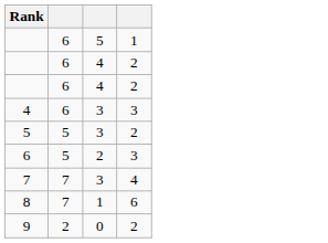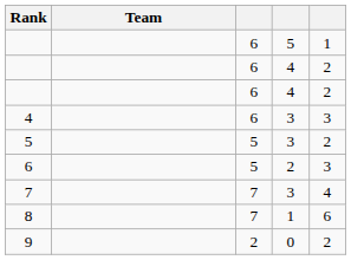+ column: Team
